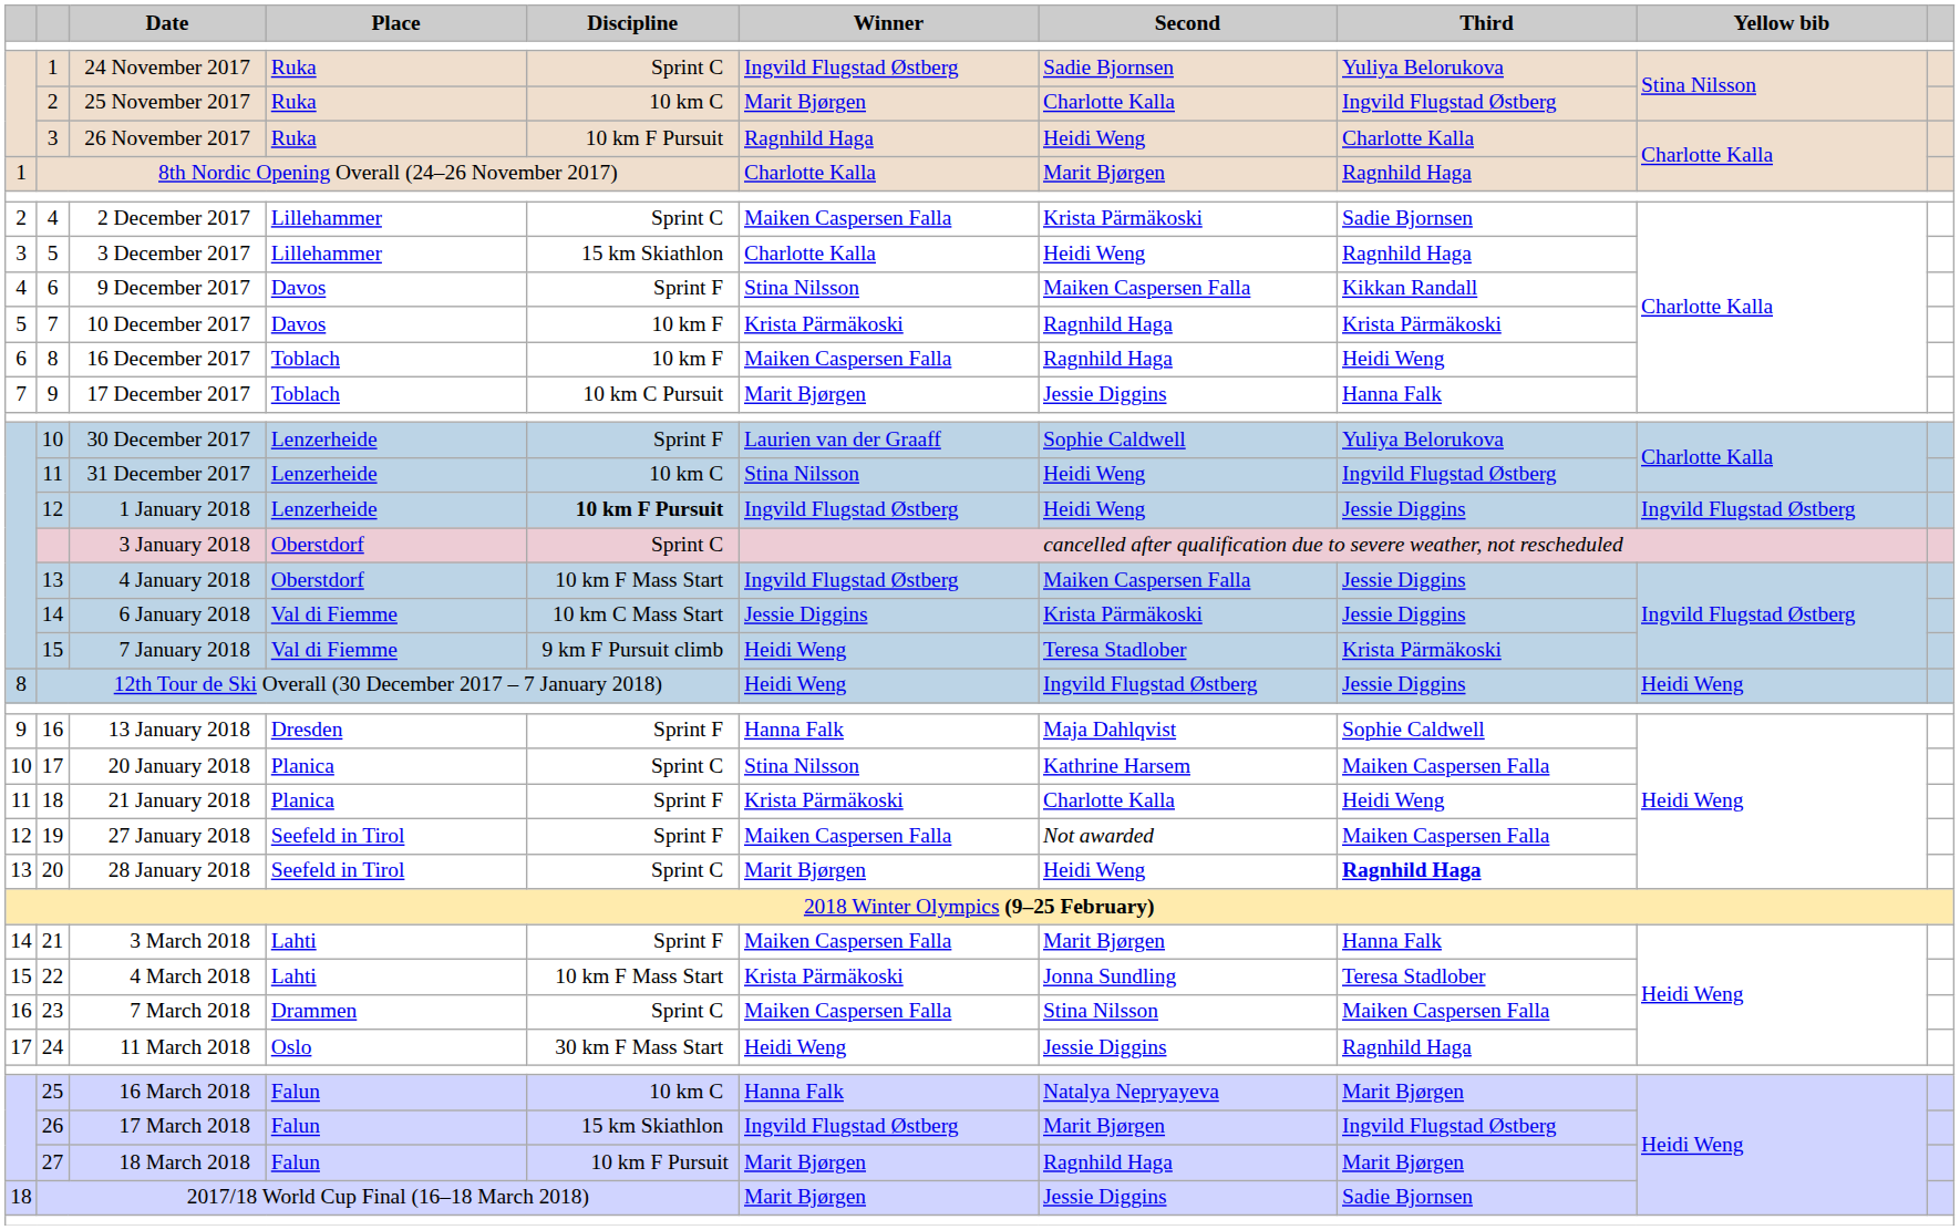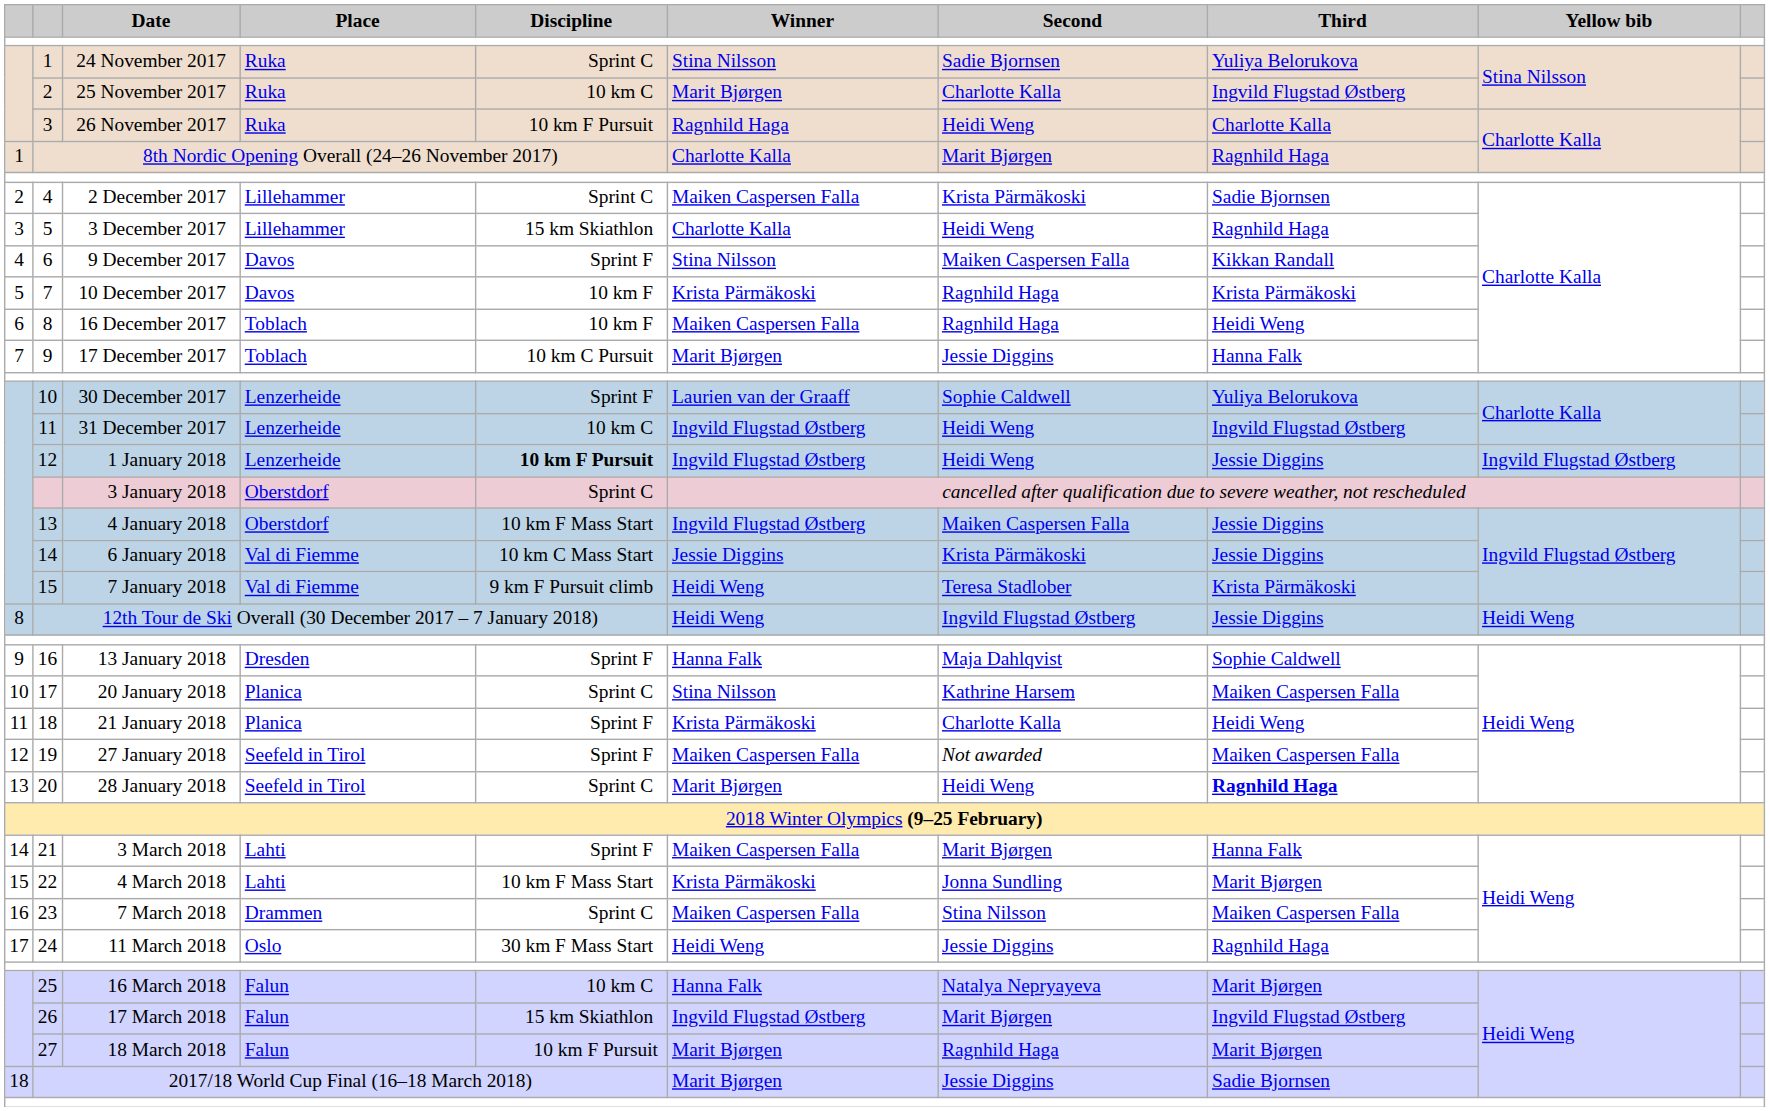24 November 2017 | Winner: Ingvild Flugstad Østberg -> Stina Nilsson
31 December 2017 | Winner: Stina Nilsson -> Ingvild Flugstad Østberg
4 March 2018 | Third: Teresa Stadlober -> Marit Bjørgen
